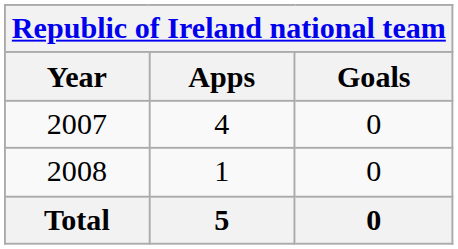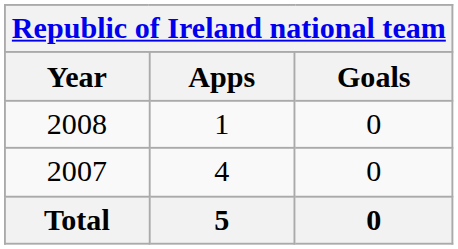rows swapped: 2007 <-> 2008
